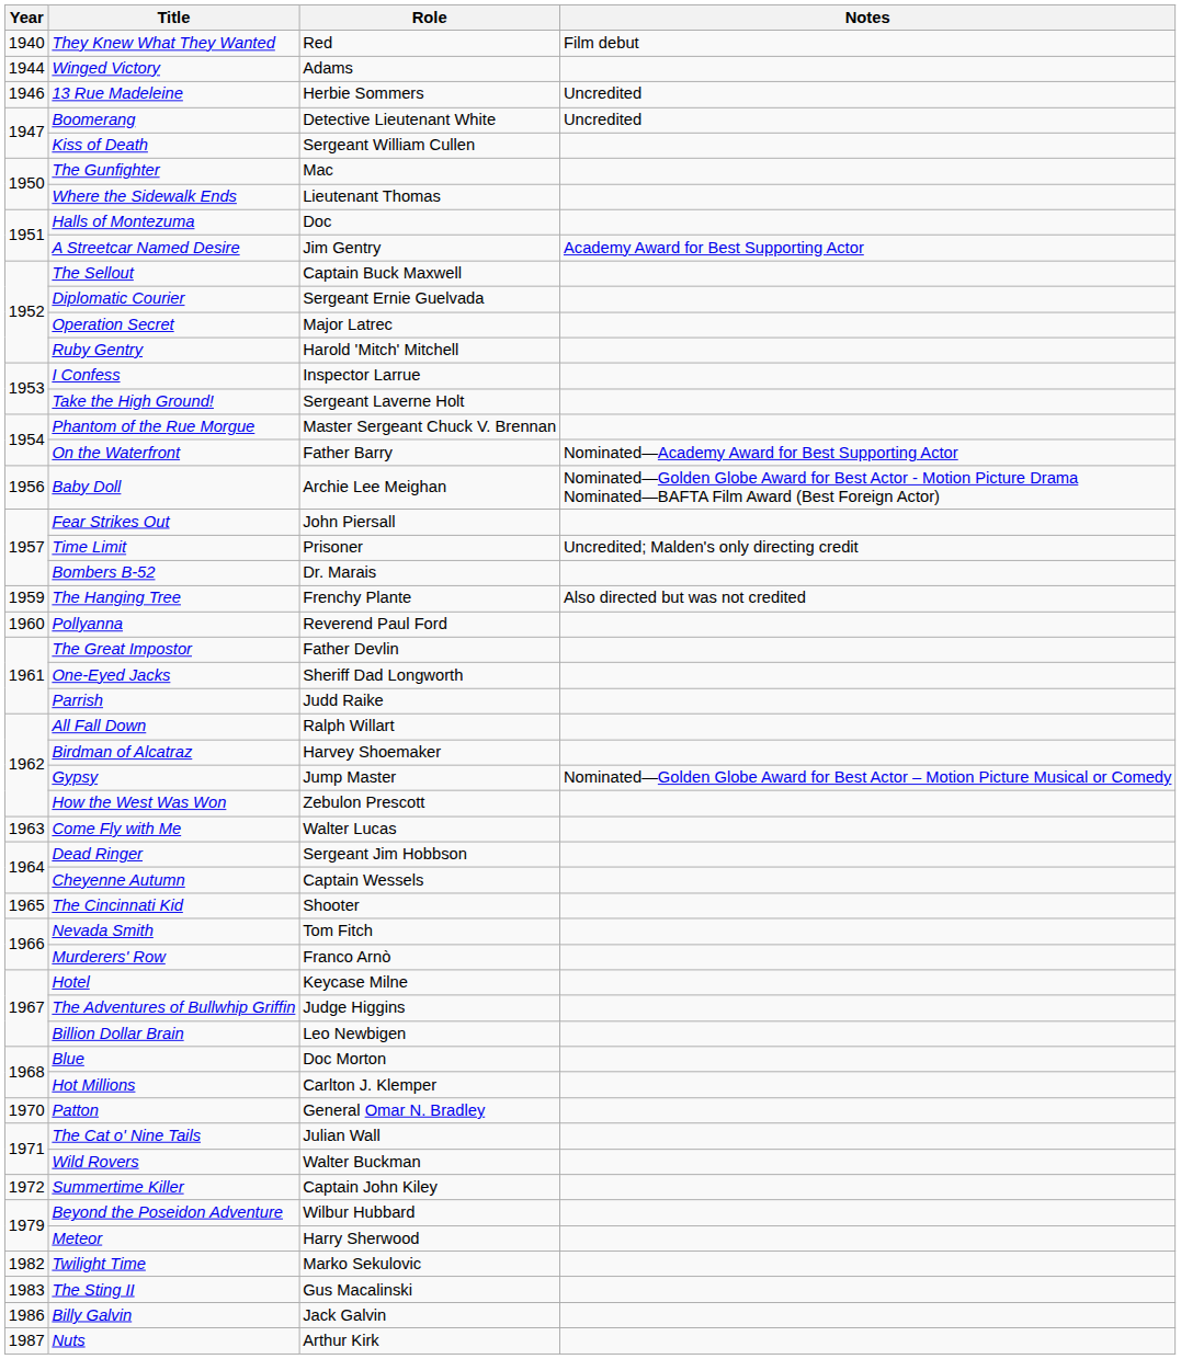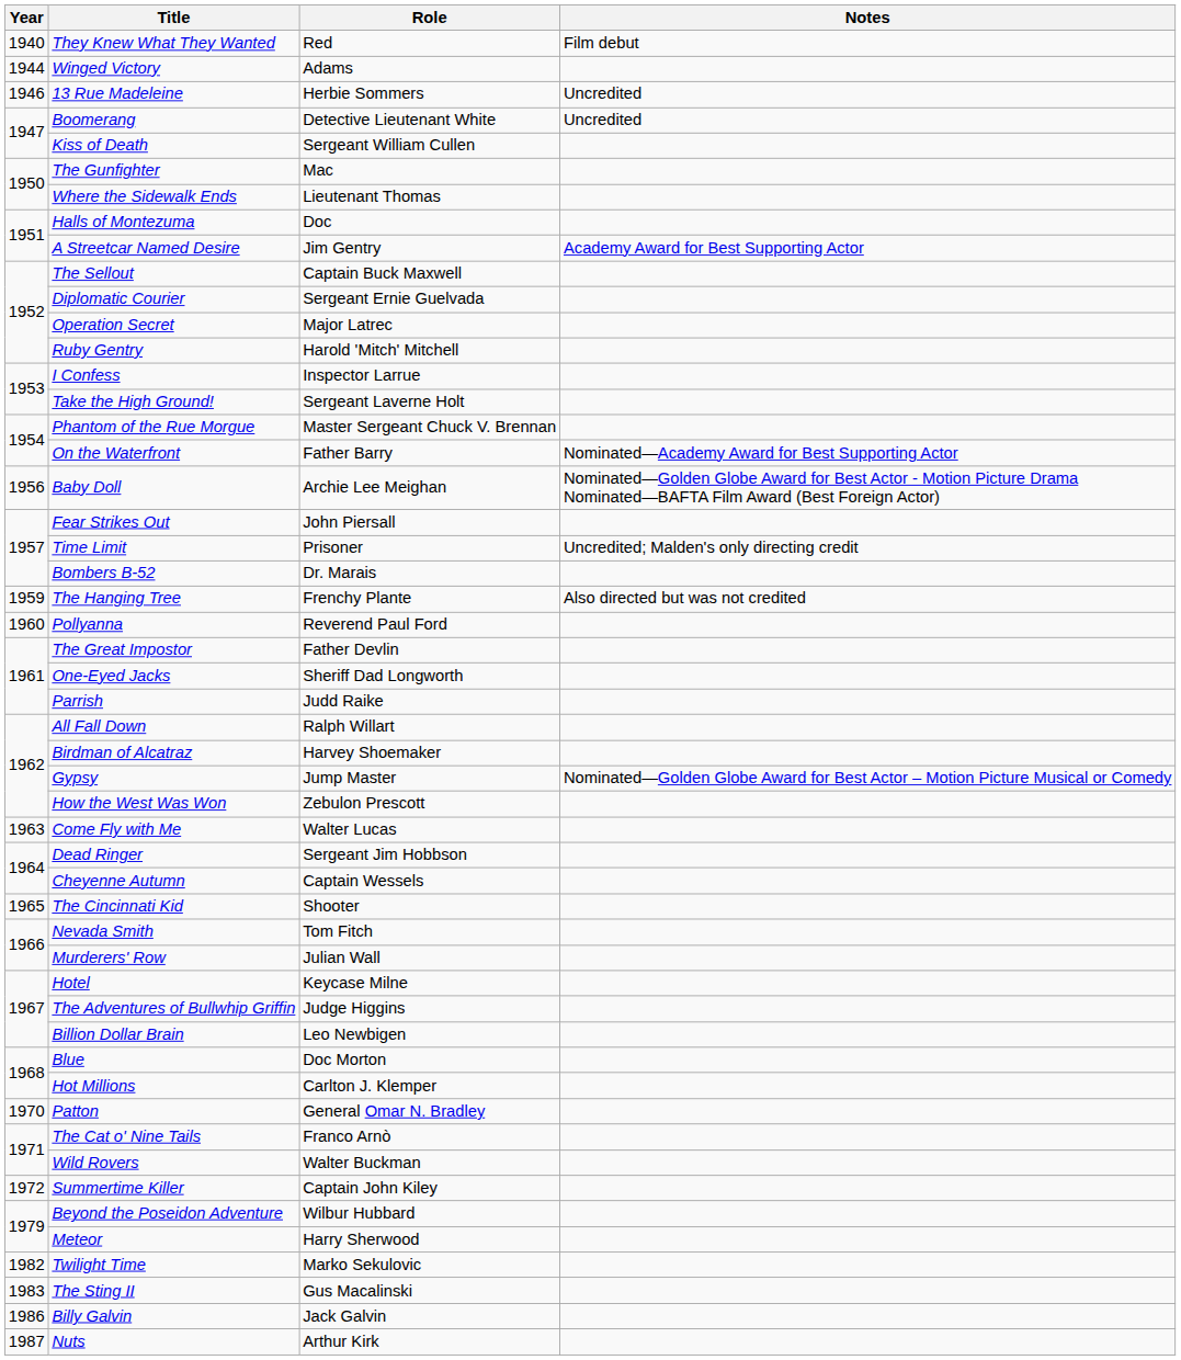Murderers' Row | Role: Franco Arnò -> Julian Wall
The Cat o' Nine Tails | Role: Julian Wall -> Franco Arnò
